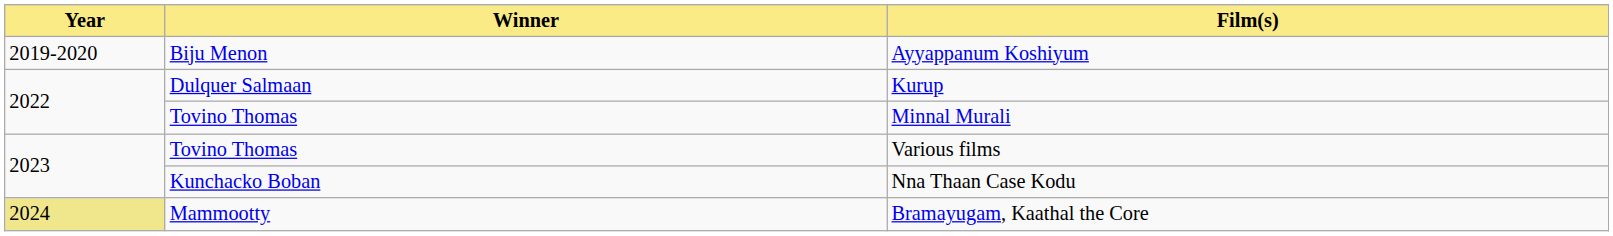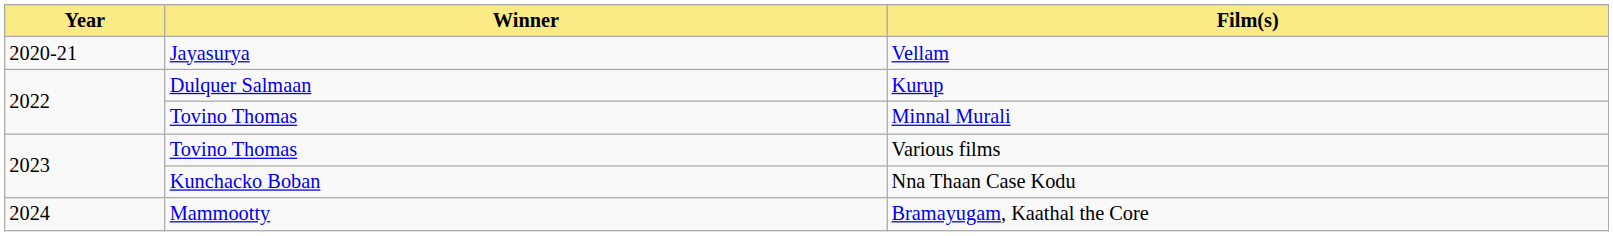- row: 2019-2020 | Biju Menon | Ayyappanum Koshiyum
+ row: 2020-21 | Jayasurya | Vellam
Bramayugam, Kaathal the Core | Year: khaki background -> no background
